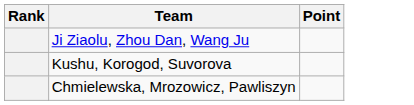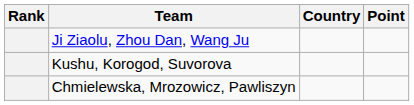+ column: Country
